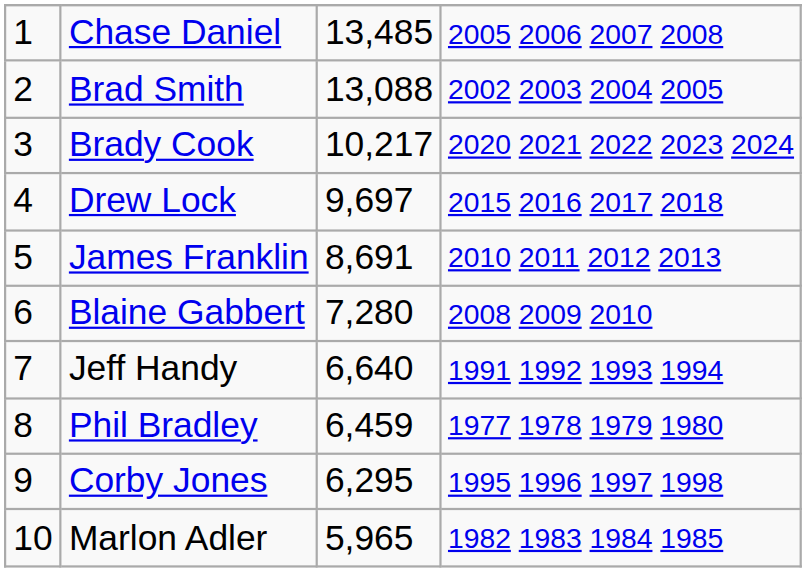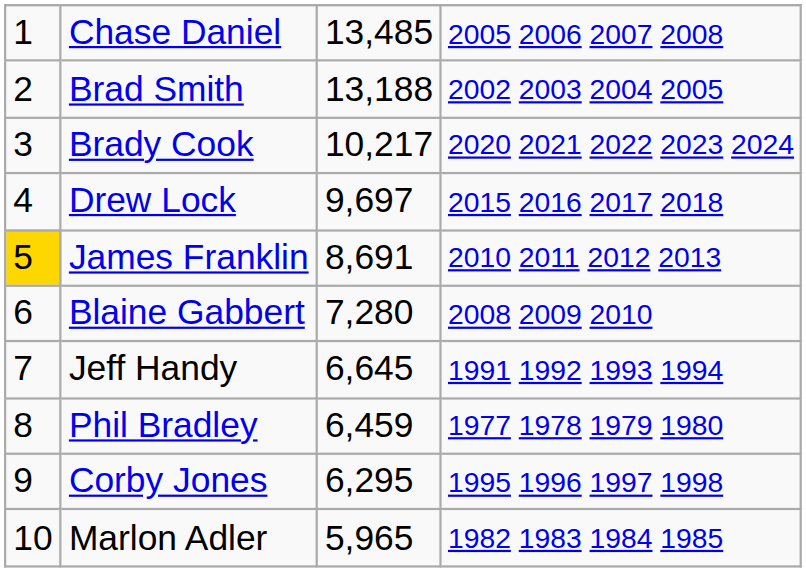Brad Smith | column 3: 13,088 -> 13,188
James Franklin | column 1: no background -> gold background
Jeff Handy | column 3: 6,640 -> 6,645
